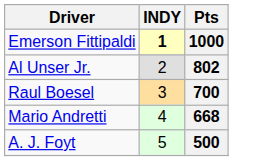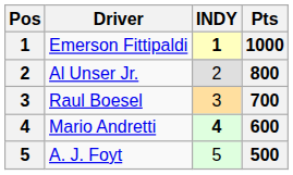+ column: Pos | 1 | 2 | 3 | 4 | 5
Al Unser Jr. | Pts: 802 -> 800
Mario Andretti | INDY: normal -> bold
Mario Andretti | Pts: 668 -> 600
